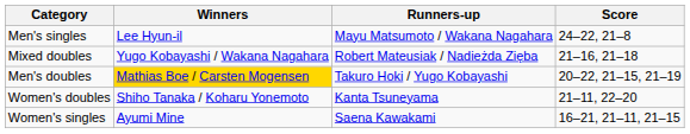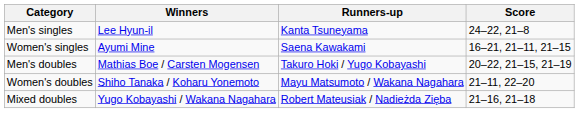Men's singles | Runners-up: Mayu Matsumoto / Wakana Nagahara -> Kanta Tsuneyama
rows swapped: Women's singles <-> Mixed doubles
Men's doubles | Winners: gold background -> no background
Women's doubles | Runners-up: Kanta Tsuneyama -> Mayu Matsumoto / Wakana Nagahara
